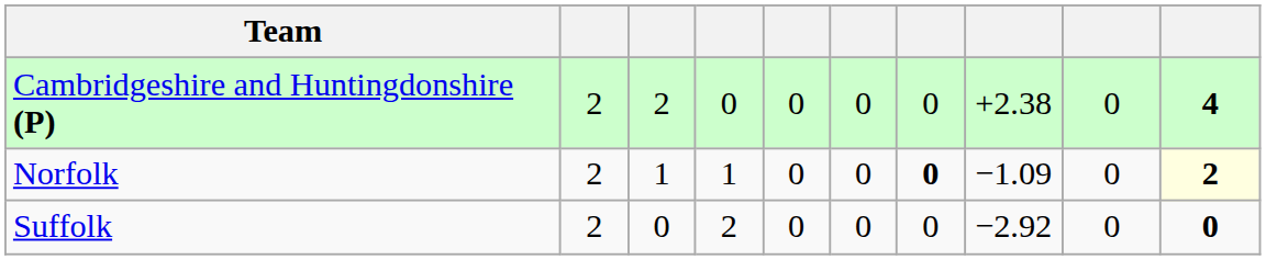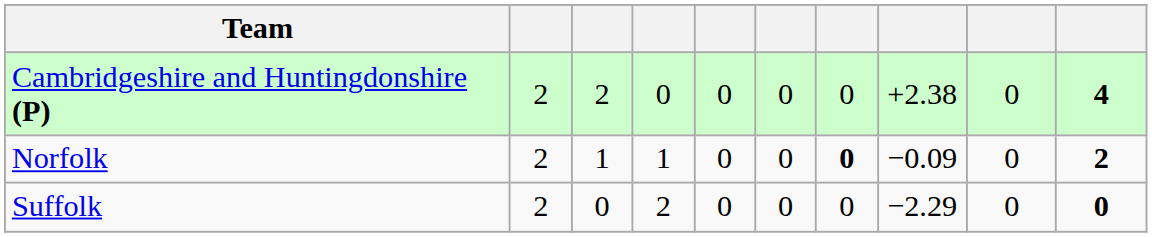Norfolk | column 8: −1.09 -> −0.09
Norfolk | column 10: lightyellow background -> no background
Suffolk | column 8: −2.92 -> −2.29
